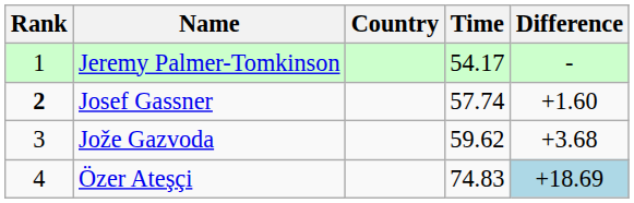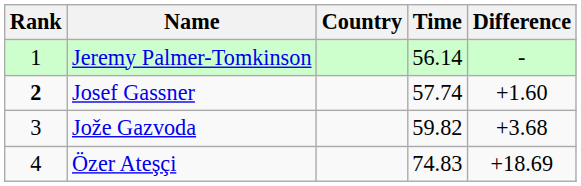Jeremy Palmer-Tomkinson | Time: 54.17 -> 56.14
Jože Gazvoda | Time: 59.62 -> 59.82
Özer Ateşçi | Difference: lightblue background -> no background
